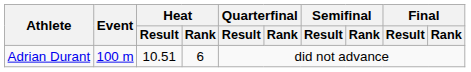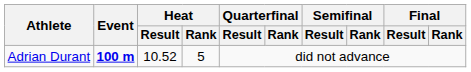Adrian Durant | Event: normal -> bold
Adrian Durant | Heat / Result: 10.51 -> 10.52
Adrian Durant | Heat / Rank: 6 -> 5
